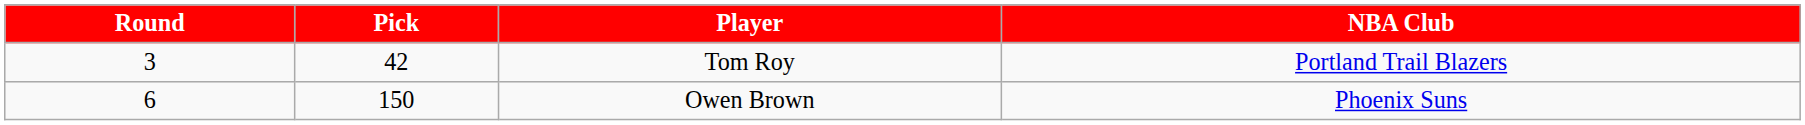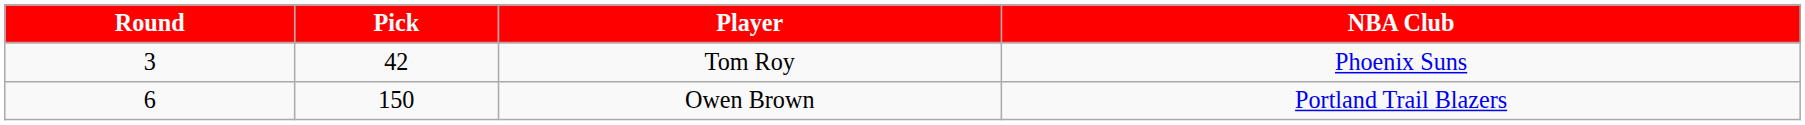Tom Roy | NBA Club: Portland Trail Blazers -> Phoenix Suns
Owen Brown | NBA Club: Phoenix Suns -> Portland Trail Blazers
